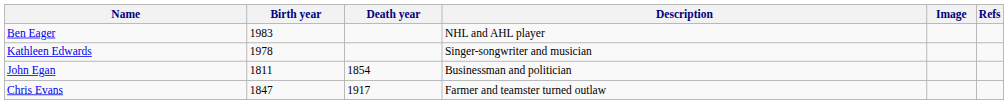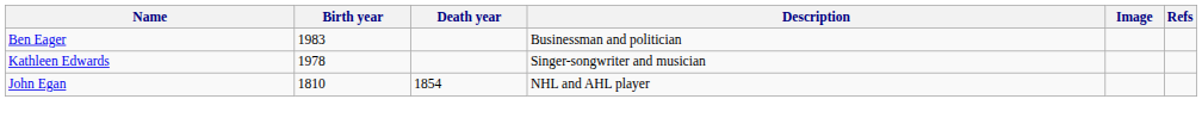Ben Eager | Description: NHL and AHL player -> Businessman and politician
John Egan | Birth year: 1811 -> 1810
John Egan | Description: Businessman and politician -> NHL and AHL player
- row: Chris Evans | 1847 | 1917 | Farmer and teamster turned outlaw
